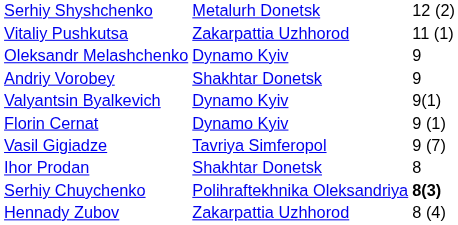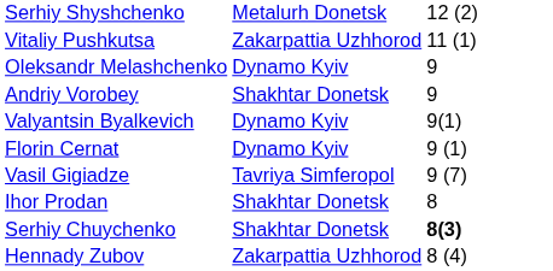Serhiy Chuychenko | column 2: Polihraftekhnika Oleksandriya -> Shakhtar Donetsk
